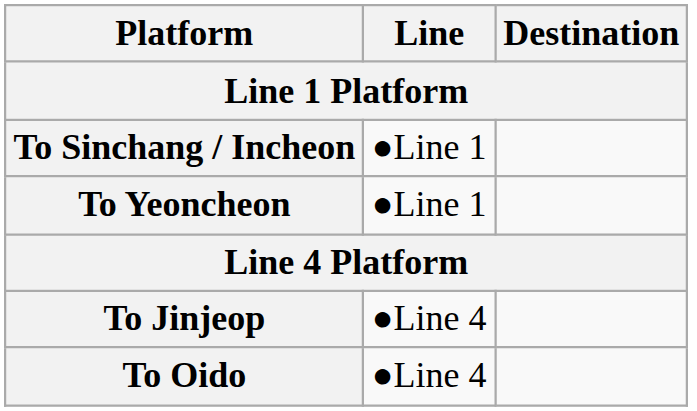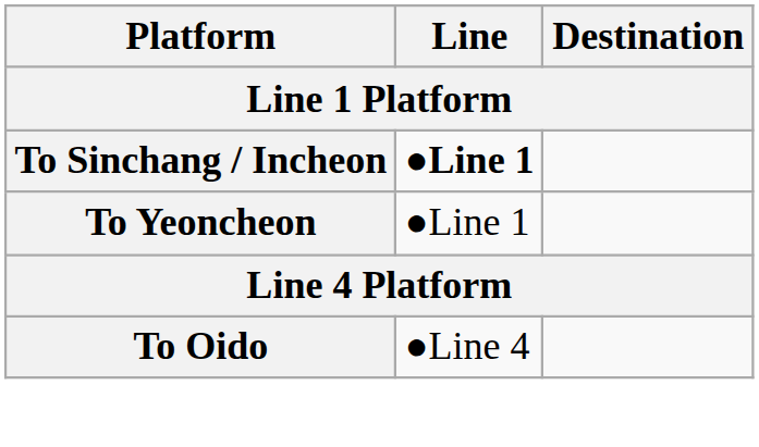To Sinchang / Incheon | Line: normal -> bold
- row: To Jinjeop | ●Line 4
